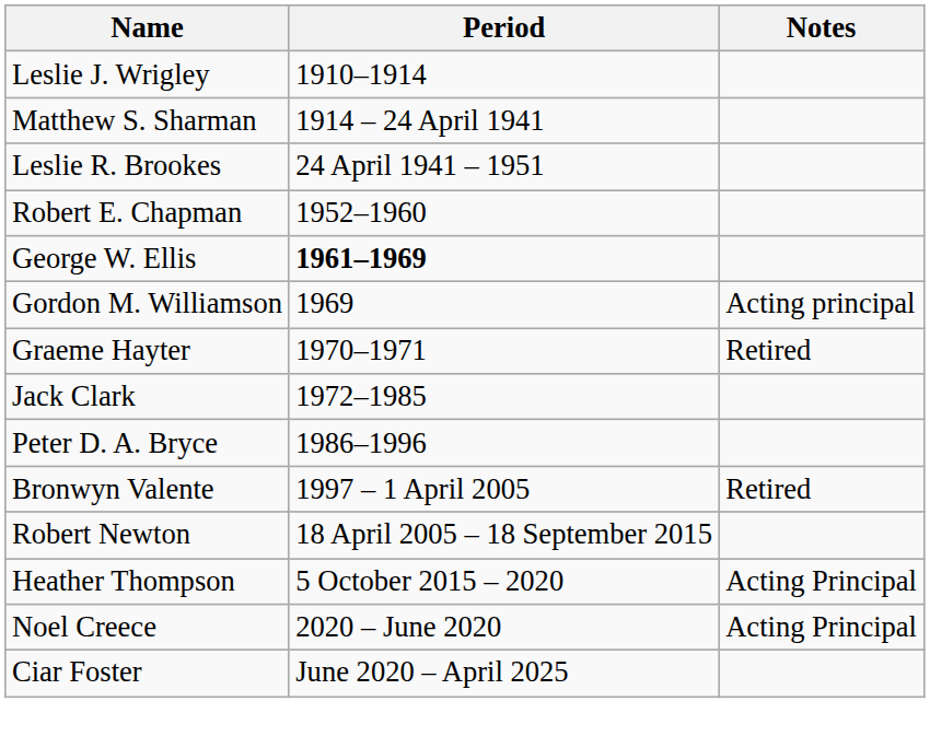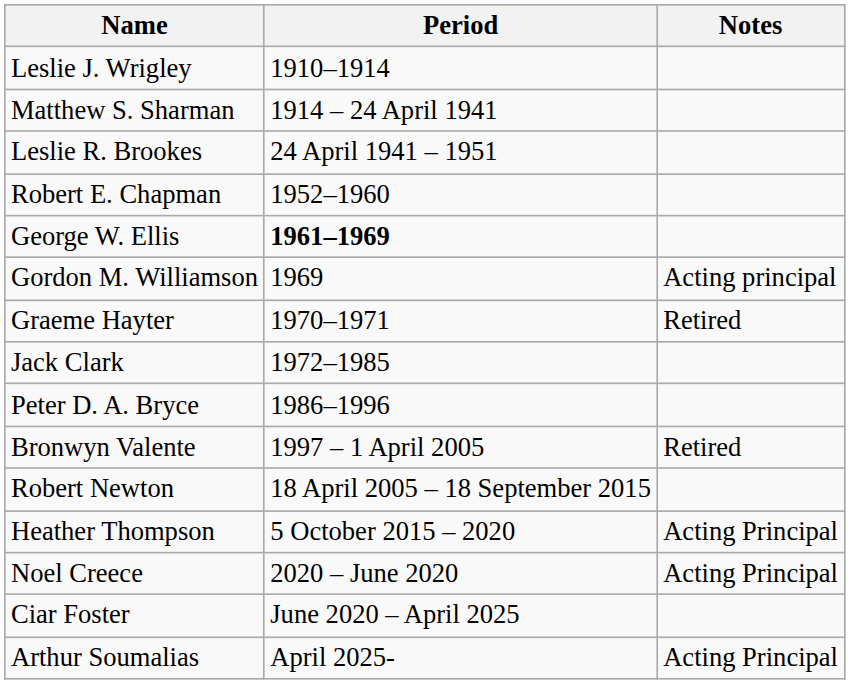+ row: Arthur Soumalias | April 2025- | Acting Principal
